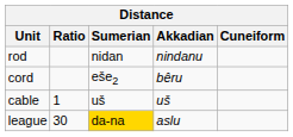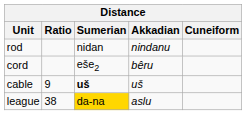cable | Ratio: 1 -> 9
cable | Sumerian: normal -> bold
league | Ratio: 30 -> 38
